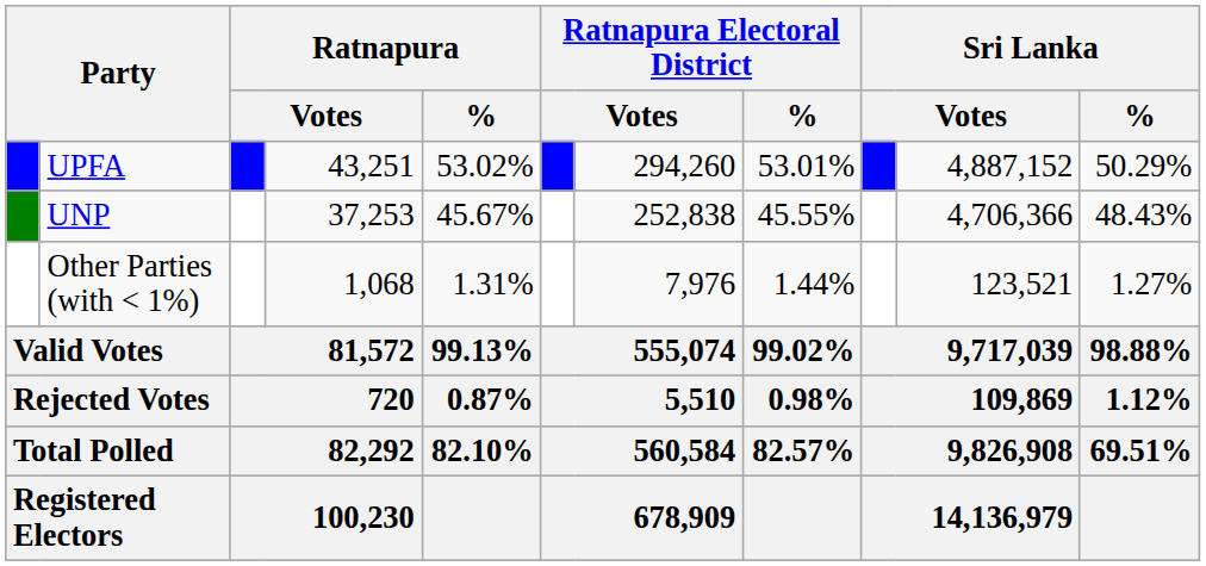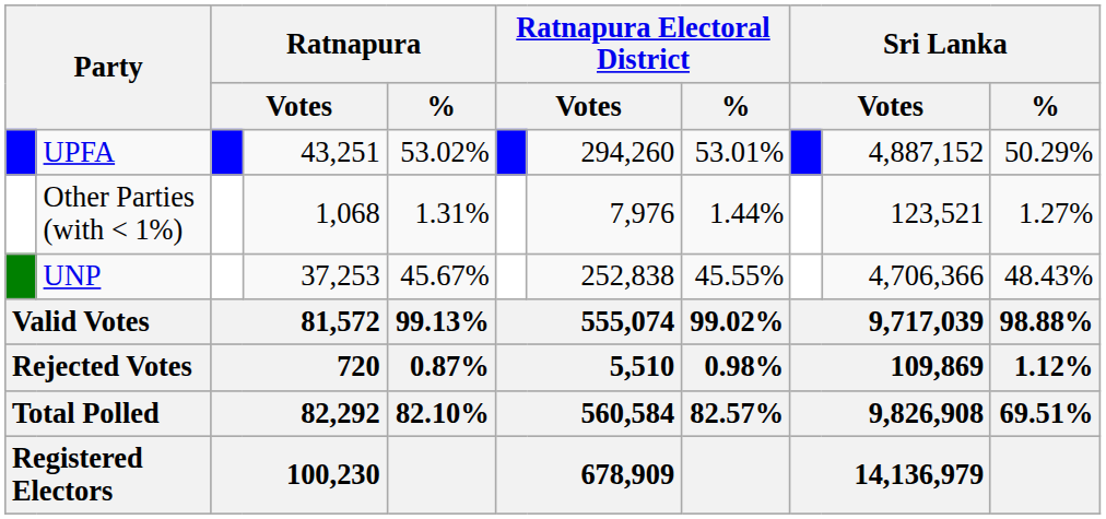rows swapped: UNP <-> Other Parties (with < 1%)
